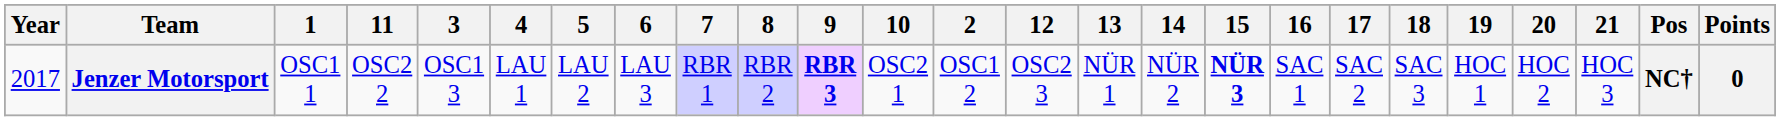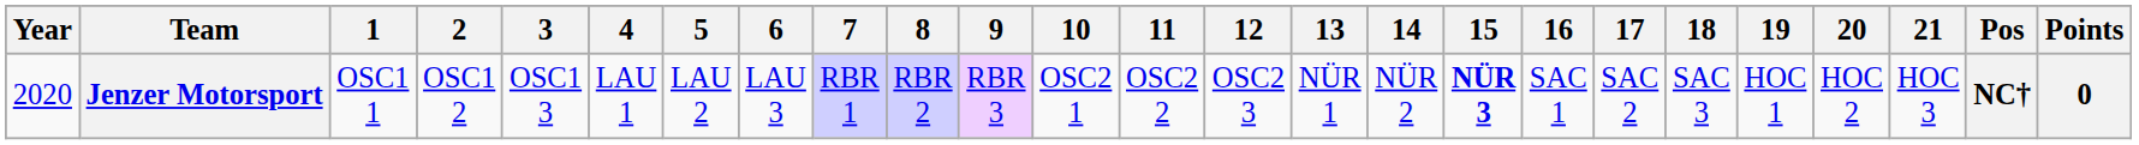columns swapped: 2 <-> 11
Jenzer Motorsport | Year: 2017 -> 2020
Jenzer Motorsport | 9: bold -> normal
